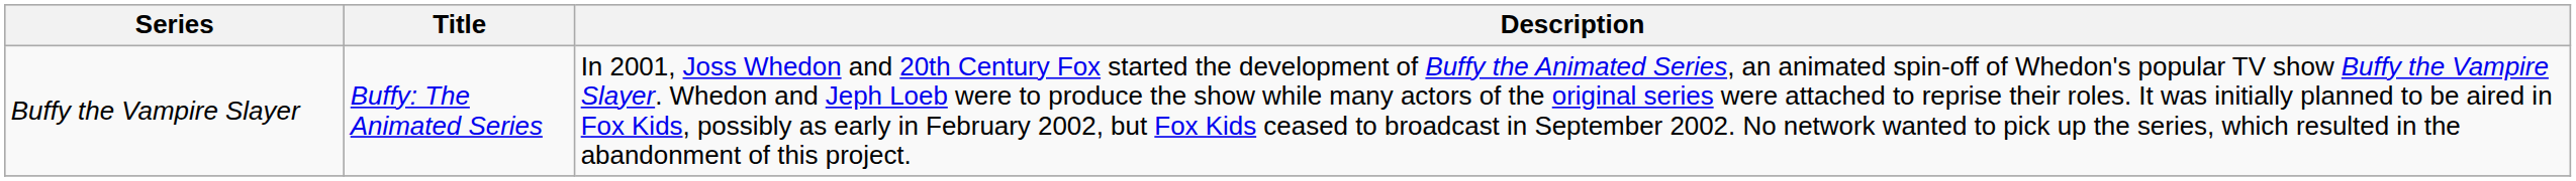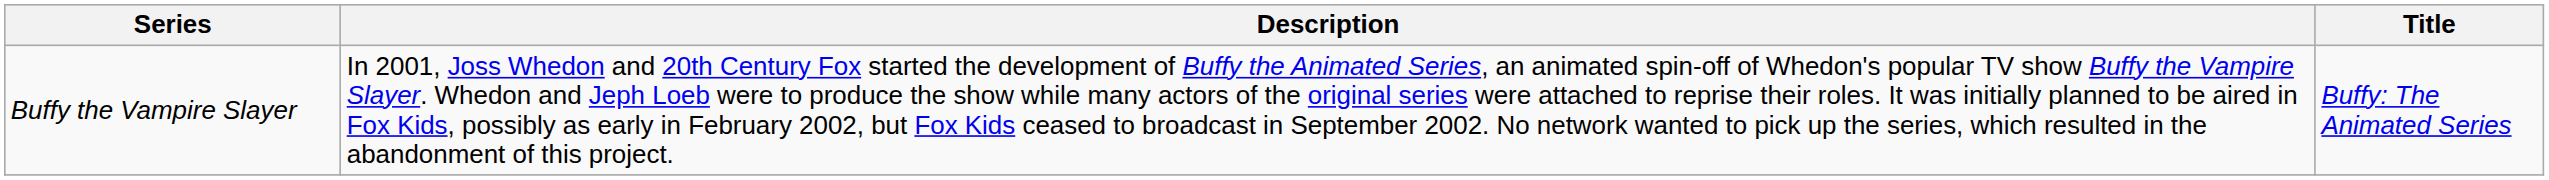columns swapped: Title <-> Description
